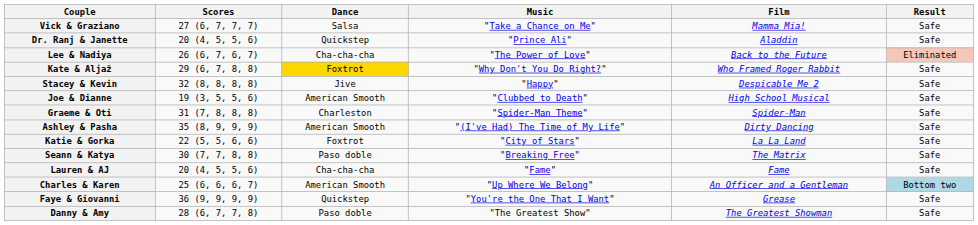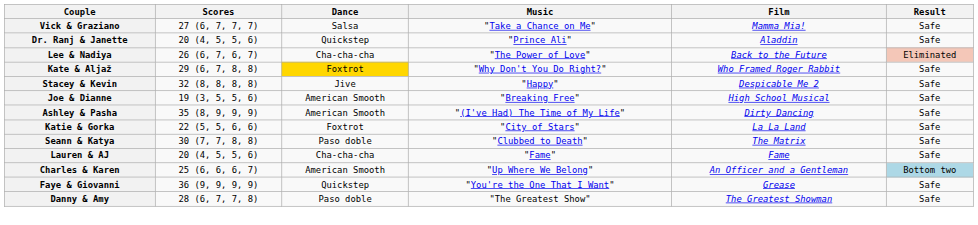Joe & Dianne | Music: "Clubbed to Death" -> "Breaking Free"
- row: Graeme & Oti | 31 (7, 8, 8, 8) | Charleston | "Spider-Man Theme" | Spider-Man | Safe
Seann & Katya | Music: "Breaking Free" -> "Clubbed to Death"
